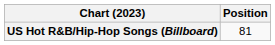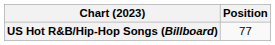US Hot R&B/Hip-Hop Songs (Billboard) | Position: 81 -> 77
